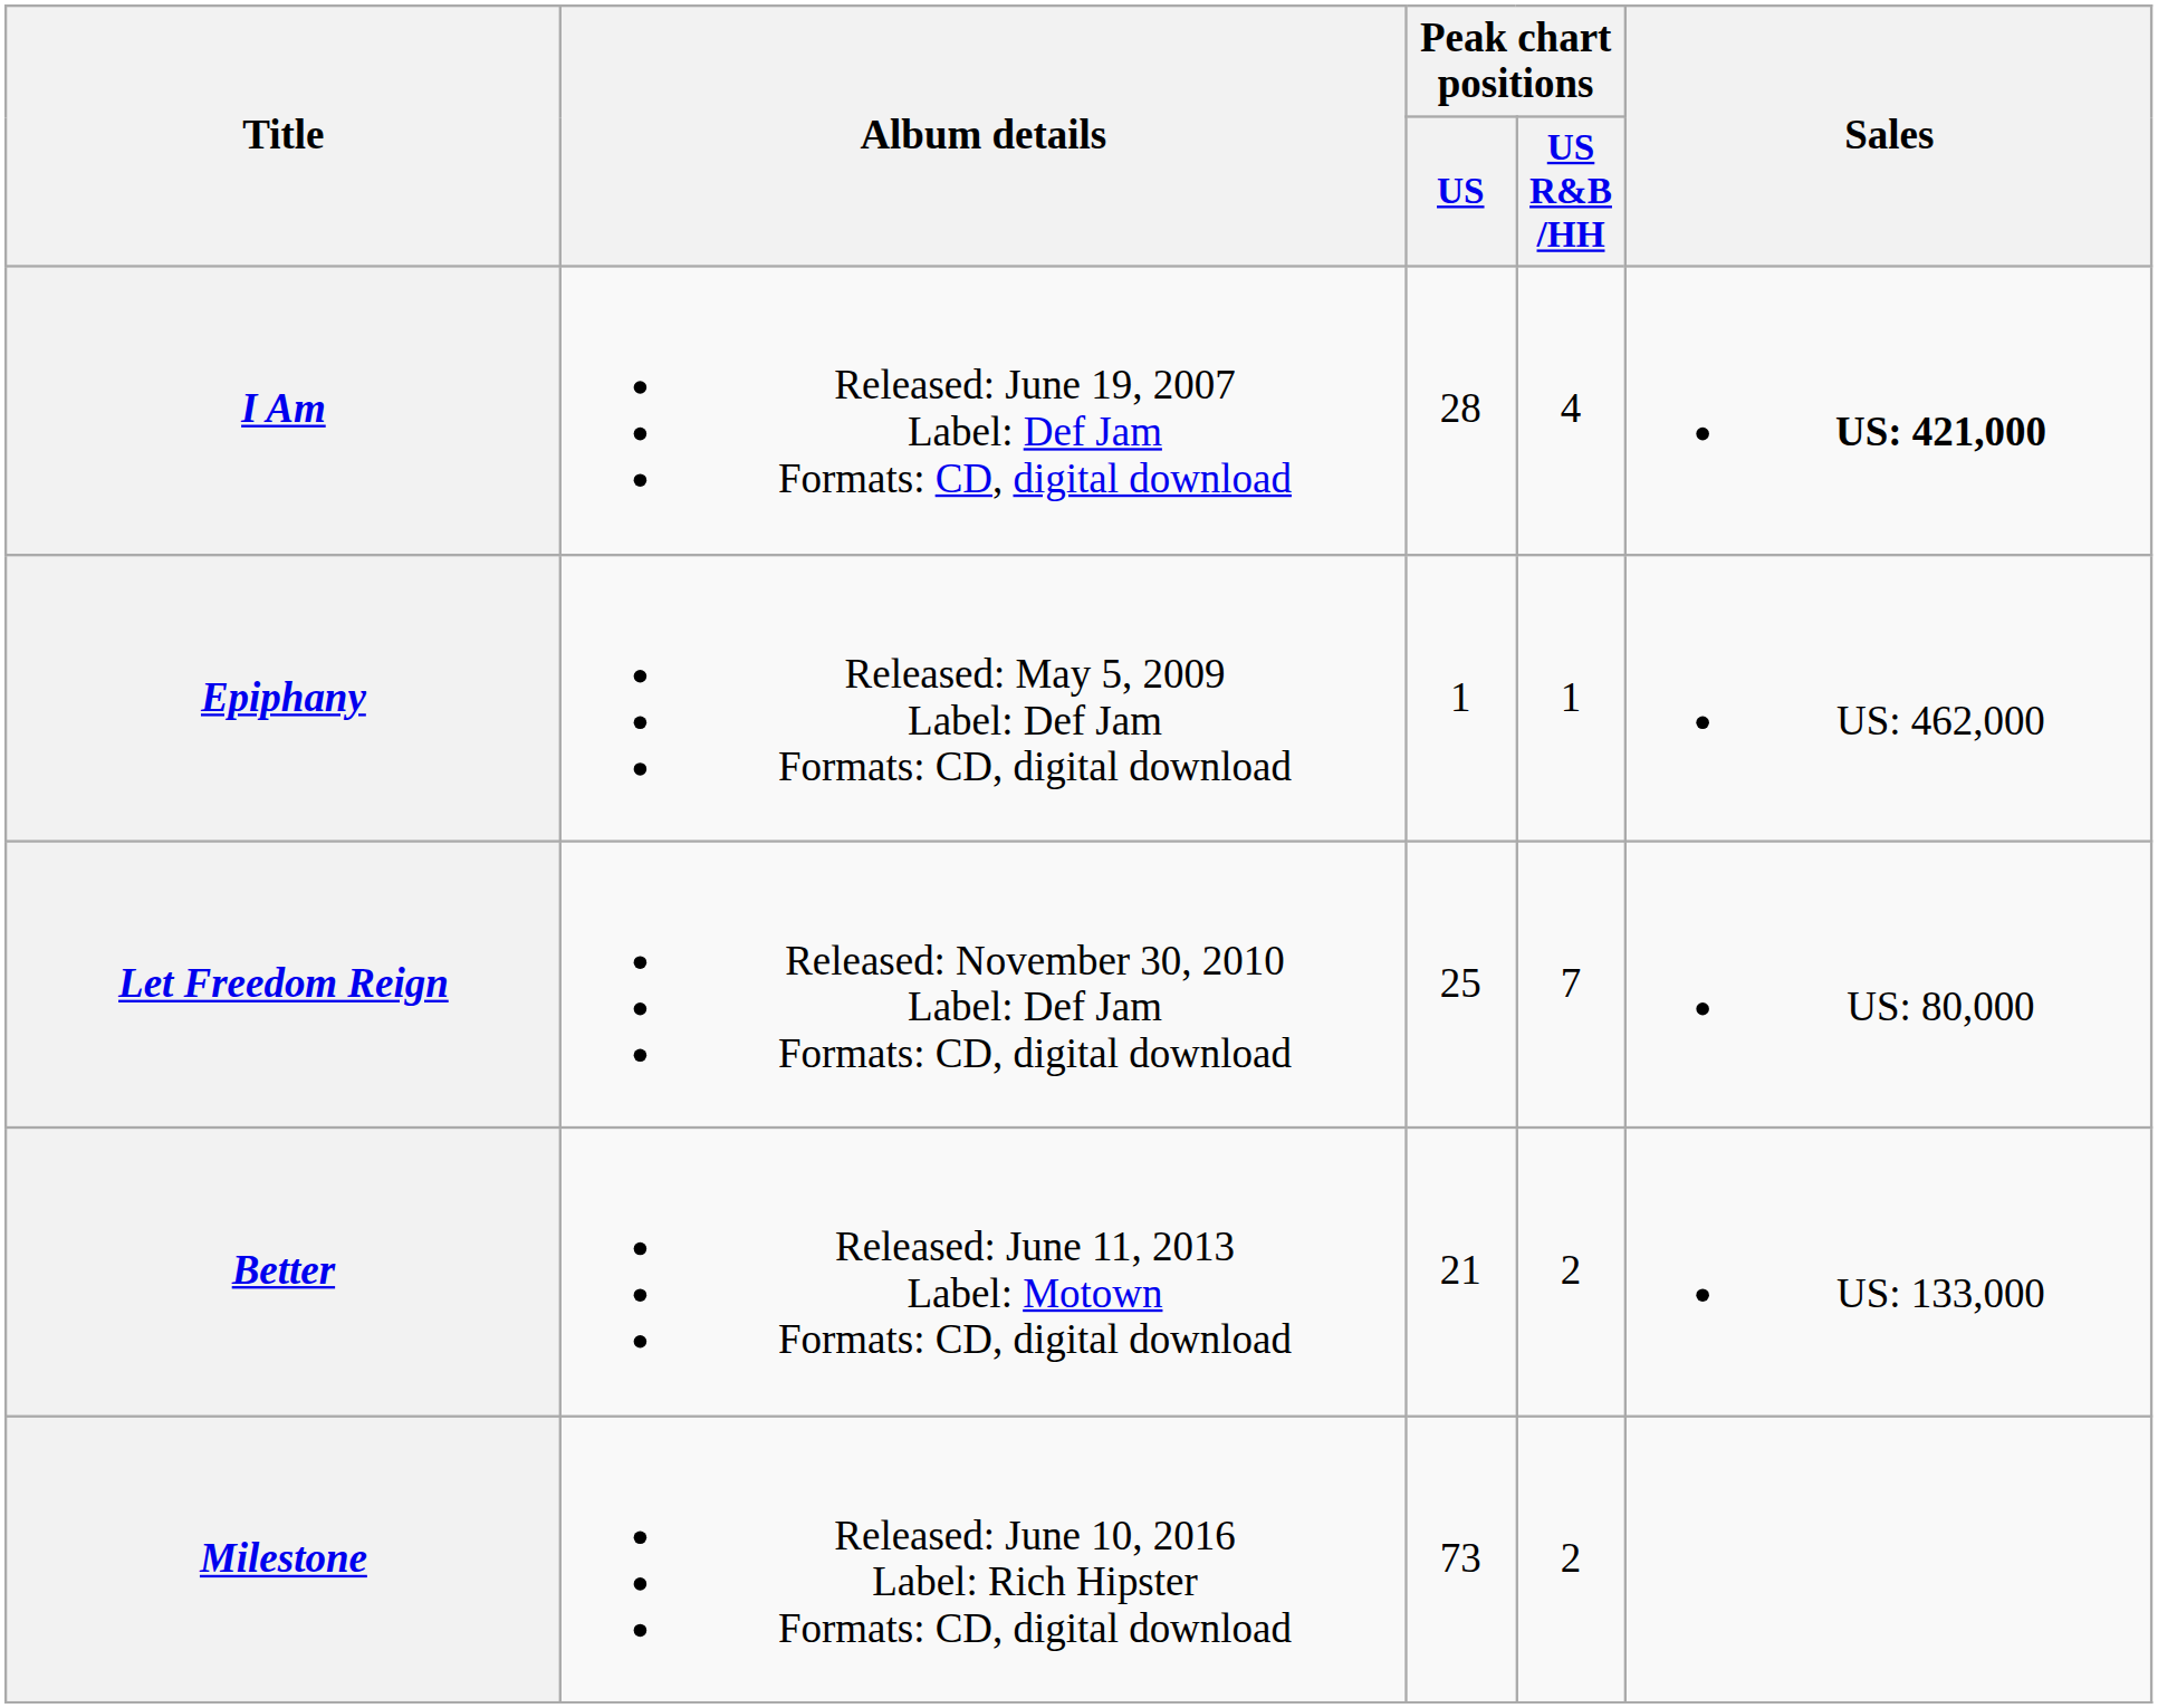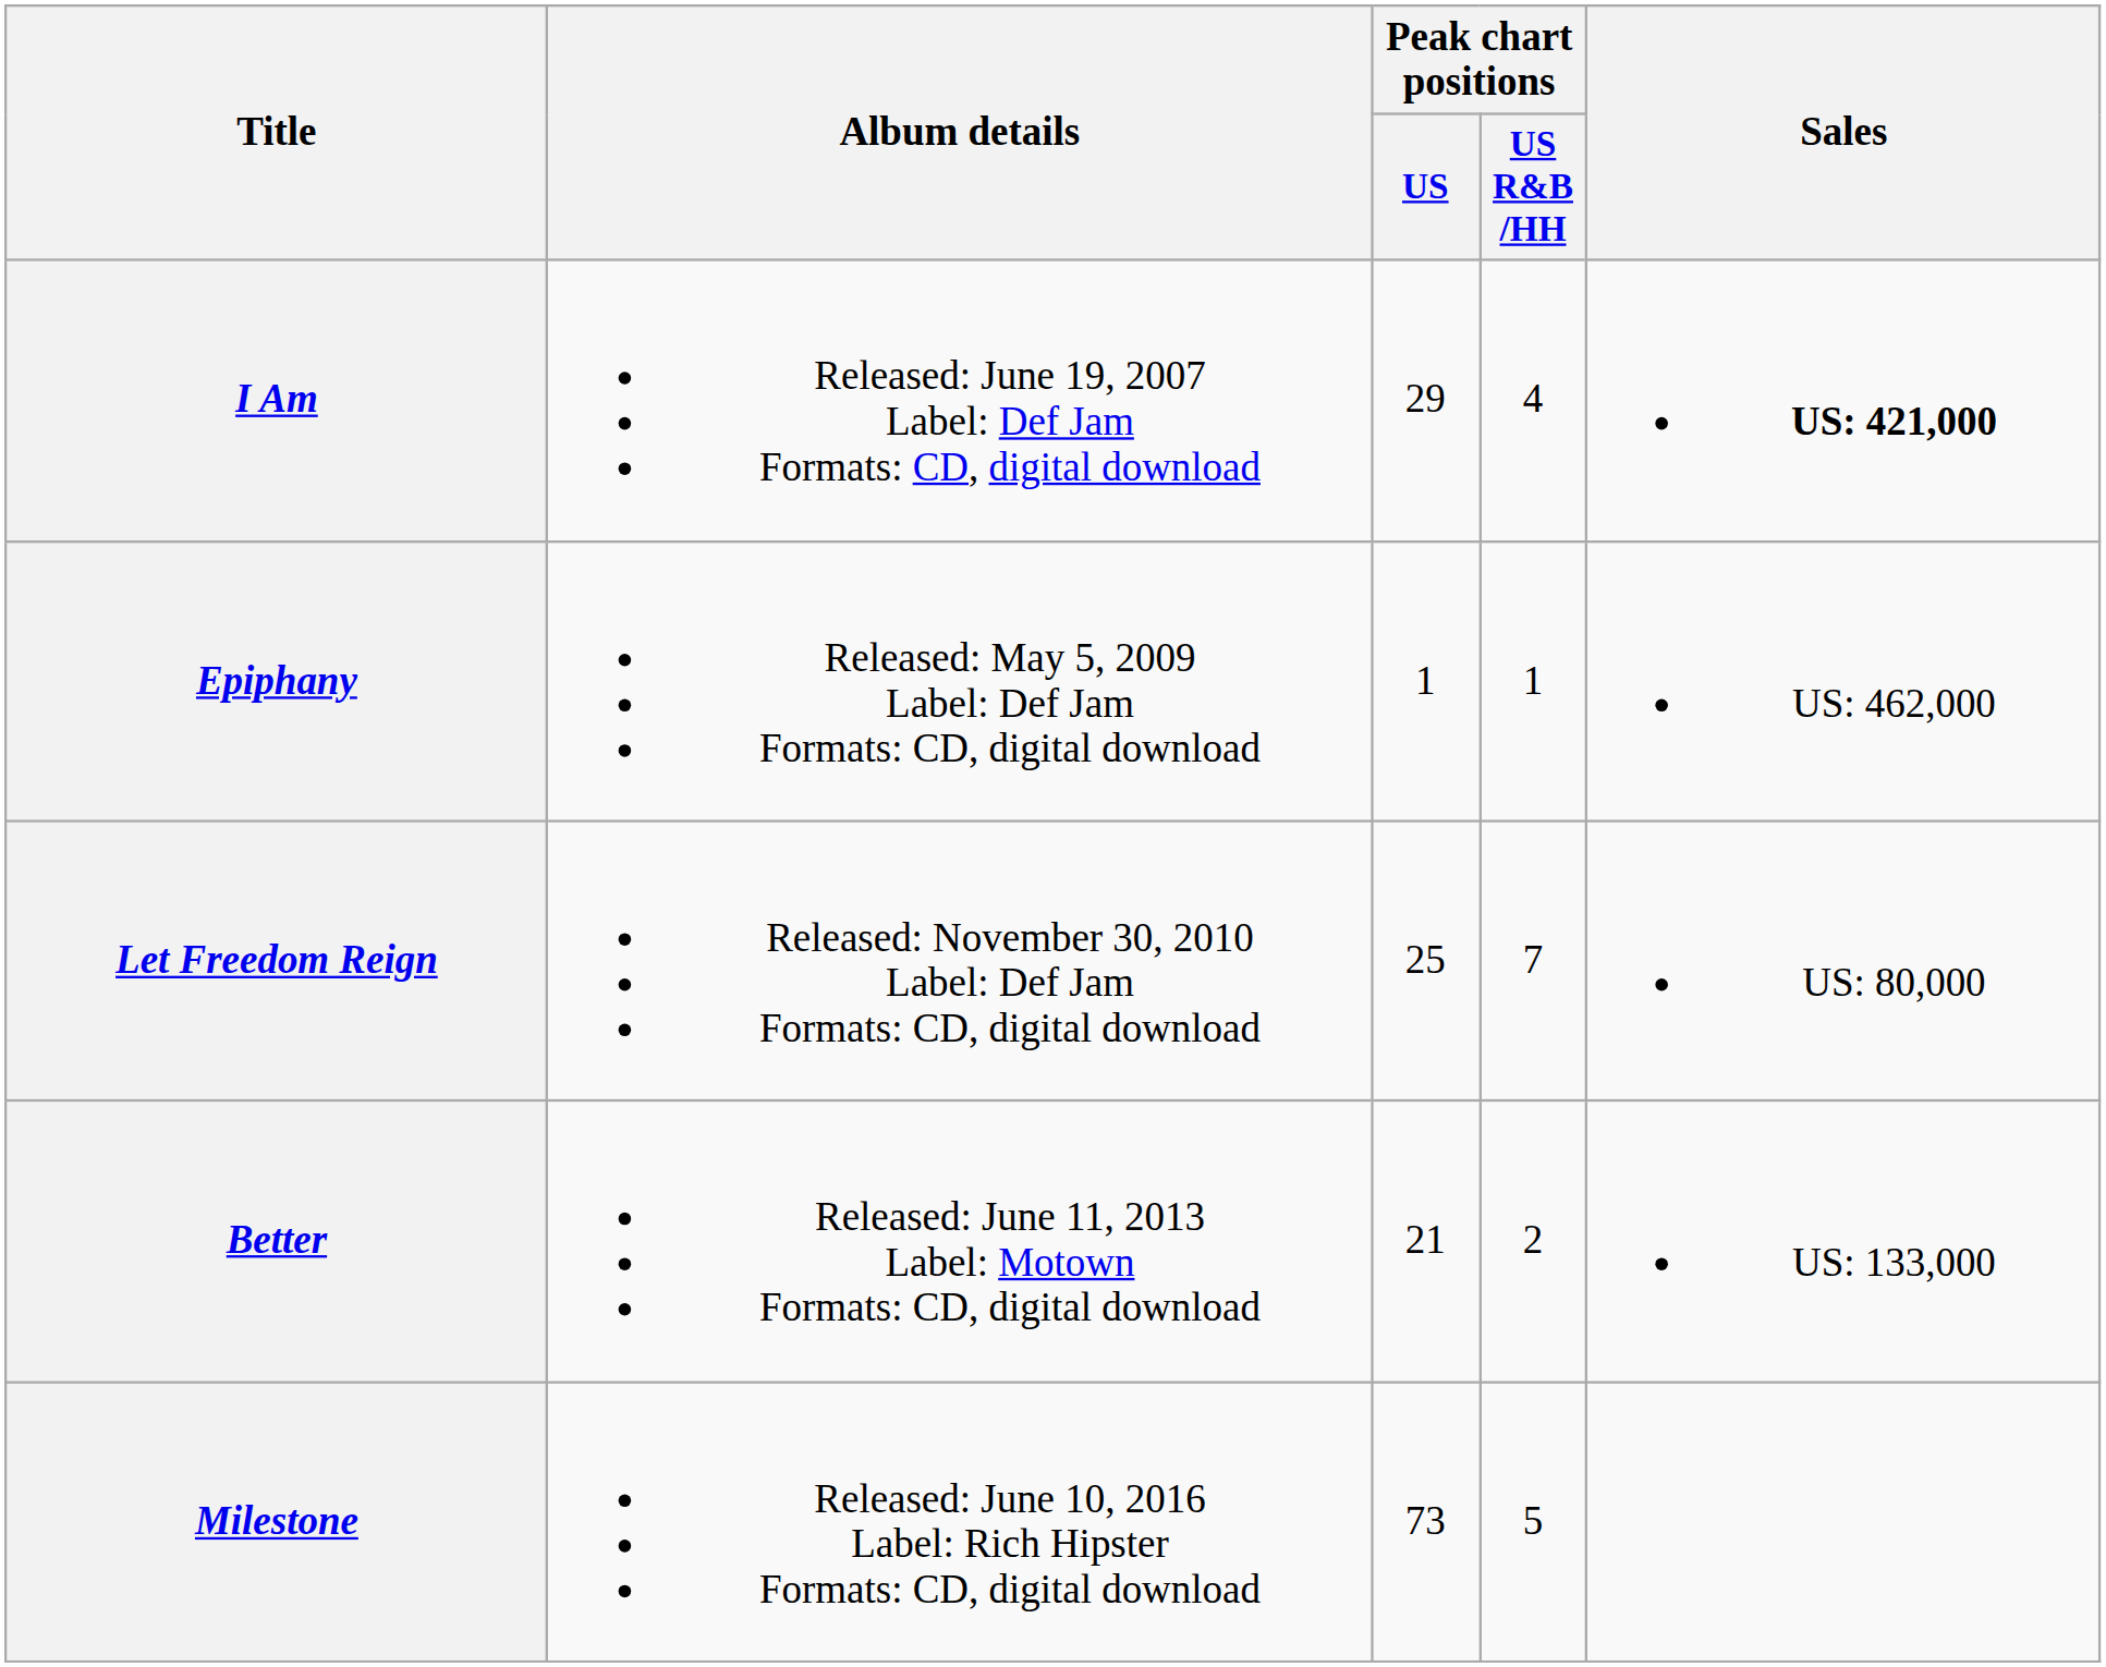I Am | Peak chart positions / US: 28 -> 29
Milestone | Peak chart positions / US R&B /HH: 2 -> 5
